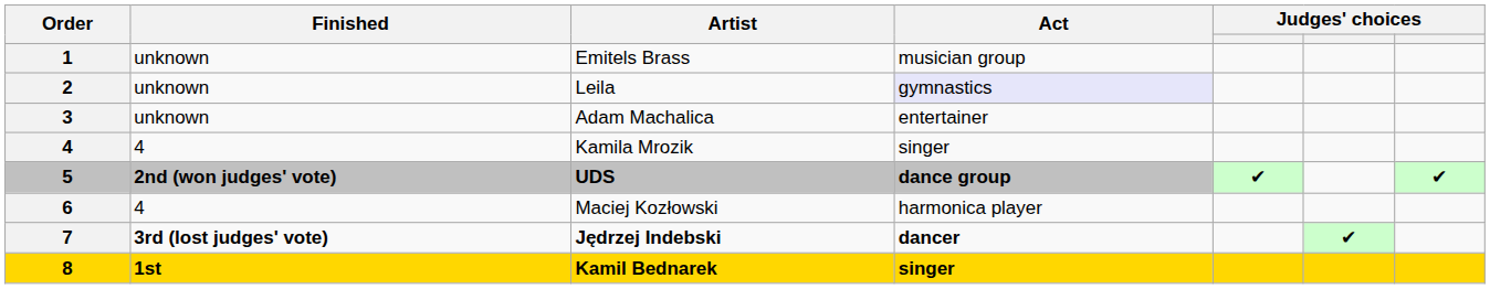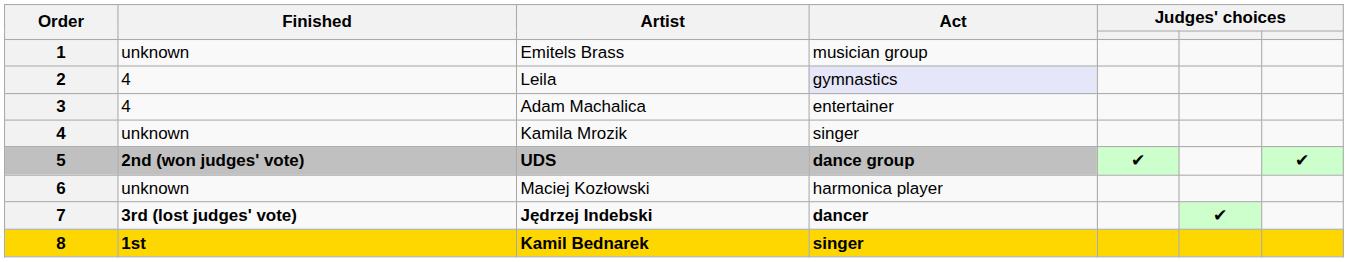Leila | Finished: unknown -> 4
Adam Machalica | Finished: unknown -> 4
Kamila Mrozik | Finished: 4 -> unknown
Maciej Kozłowski | Finished: 4 -> unknown
